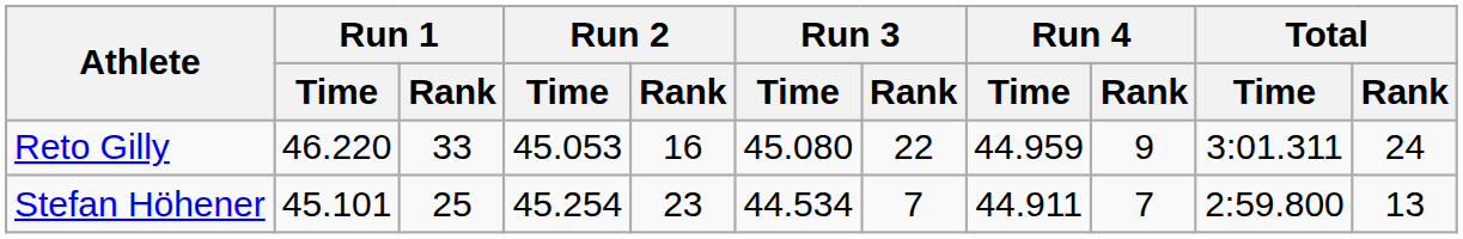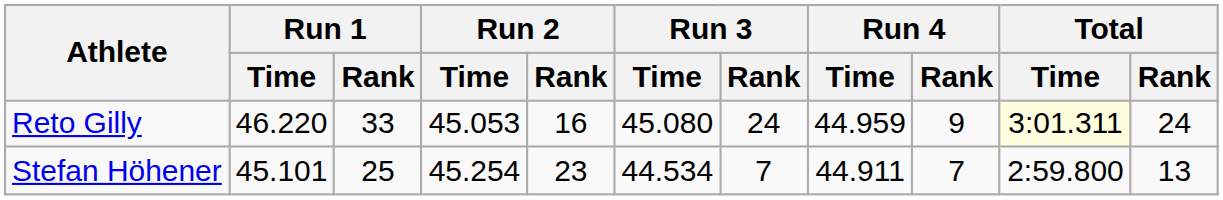Reto Gilly | Run 3 / Rank: 22 -> 24
Reto Gilly | Total / Time: no background -> lightyellow background
